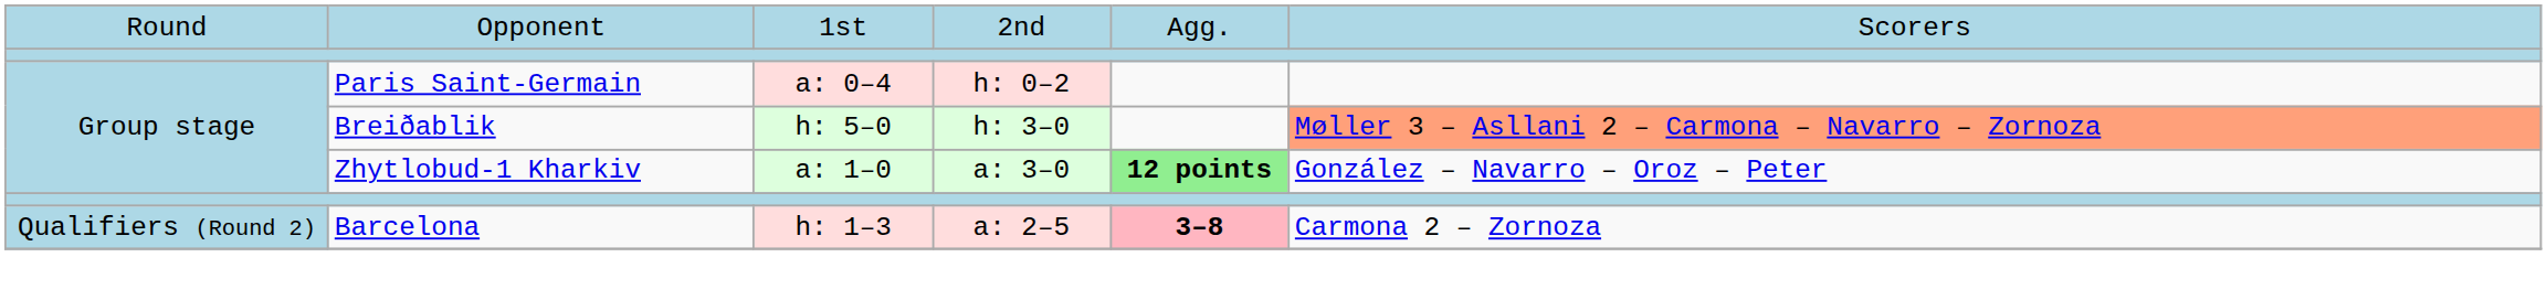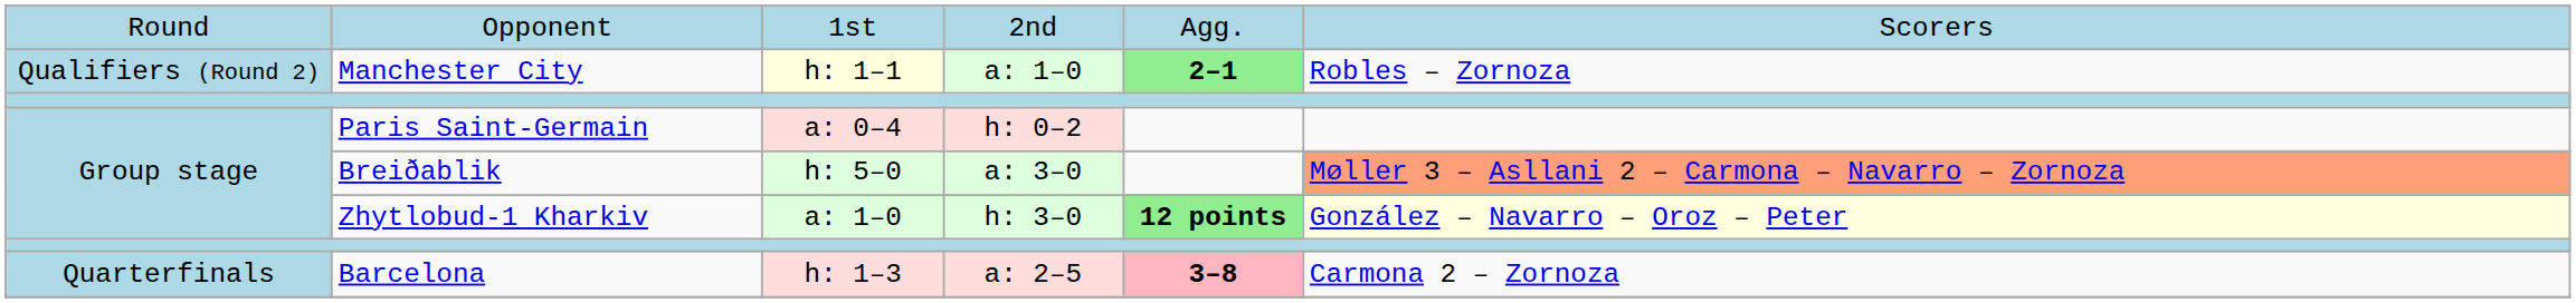+ row: Qualifiers (Round 2) | Manchester City | h: 1–1 | a: 1–0 | 2–1 | Robles – Zornoza
Breiðablik | column 4: h: 3–0 -> a: 3–0
Zhytlobud-1 Kharkiv | column 4: a: 3–0 -> h: 3–0
Zhytlobud-1 Kharkiv | column 6: no background -> lightyellow background
Barcelona | column 1: Qualifiers (Round 2) -> Quarterfinals
